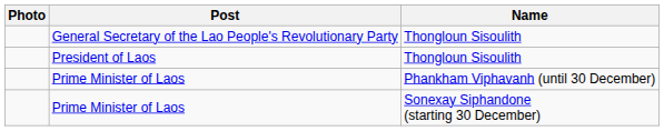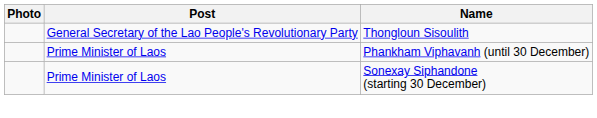- row: President of Laos | Thongloun Sisoulith
